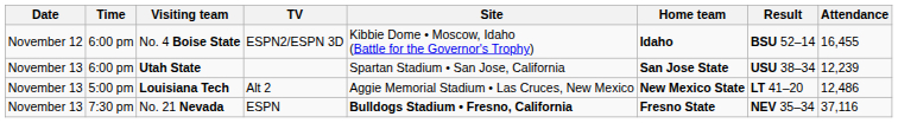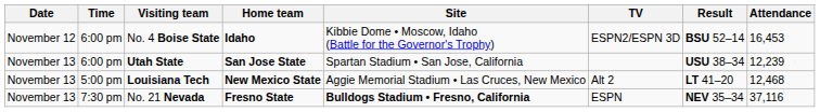columns swapped: Home team <-> TV
No. 4 Boise State | Attendance: 16,455 -> 16,453
Louisiana Tech | Attendance: 12,486 -> 12,468
